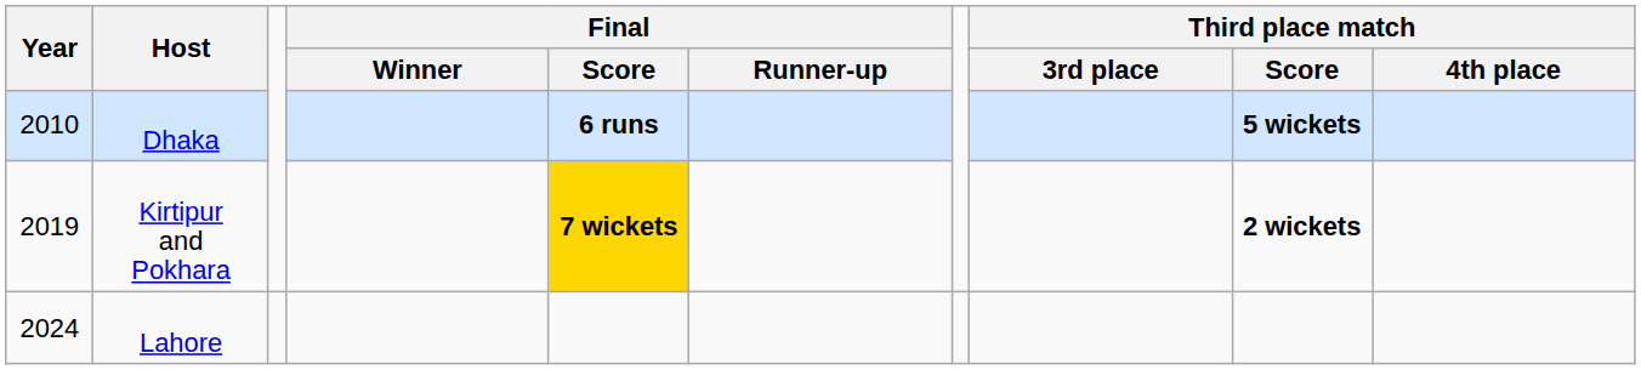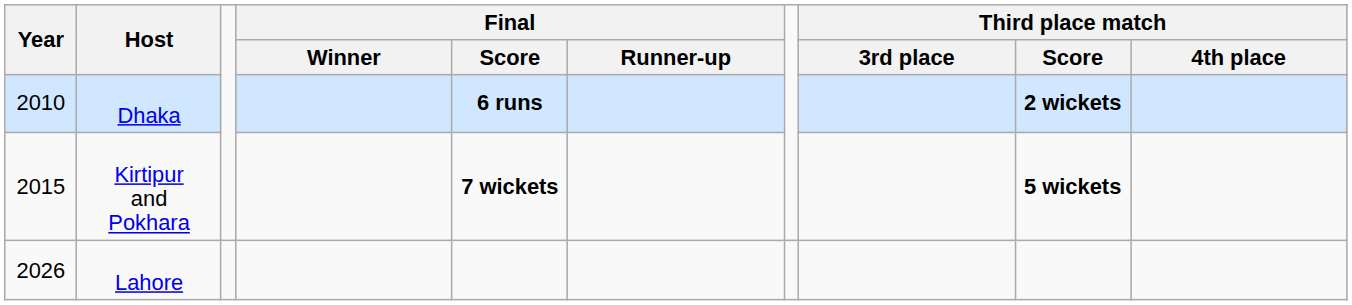Dhaka | Third place match / Score: 5 wickets -> 2 wickets
Kirtipur and Pokhara | Year: 2019 -> 2015
Kirtipur and Pokhara | Final / Score: gold background -> no background
Kirtipur and Pokhara | Third place match / Score: 2 wickets -> 5 wickets
Lahore | Year: 2024 -> 2026
